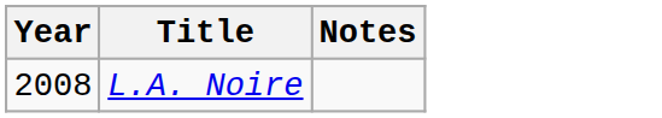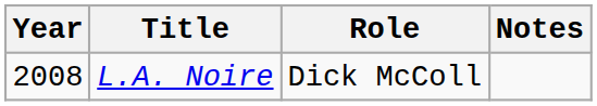+ column: Role | Dick McColl
